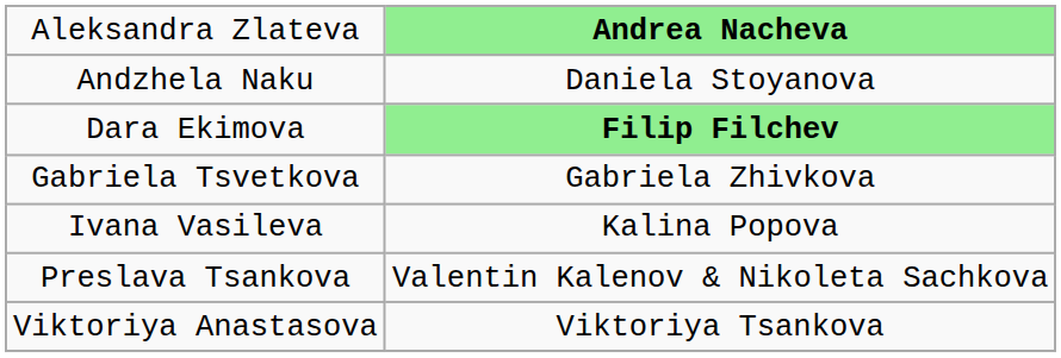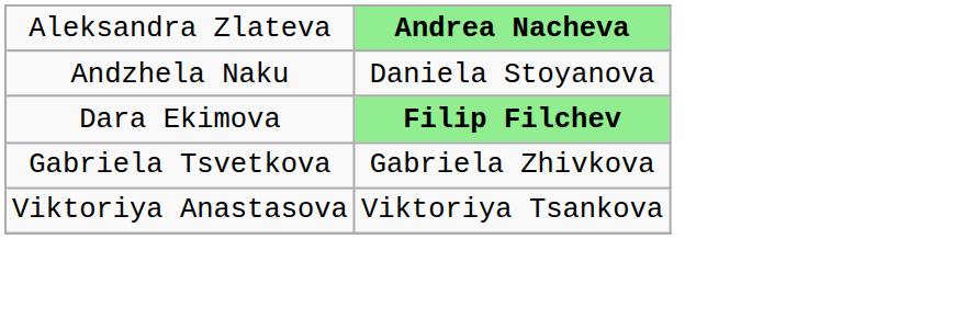- row: Ivana Vasileva | Kalina Popova
- row: Preslava Tsankova | Valentin Kalenov & Nikoleta Sachkova
